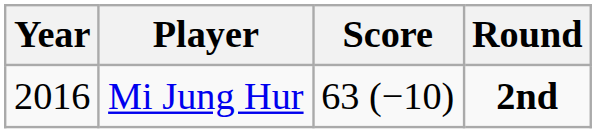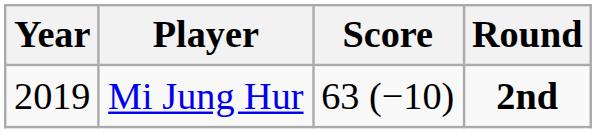Mi Jung Hur | Year: 2016 -> 2019
